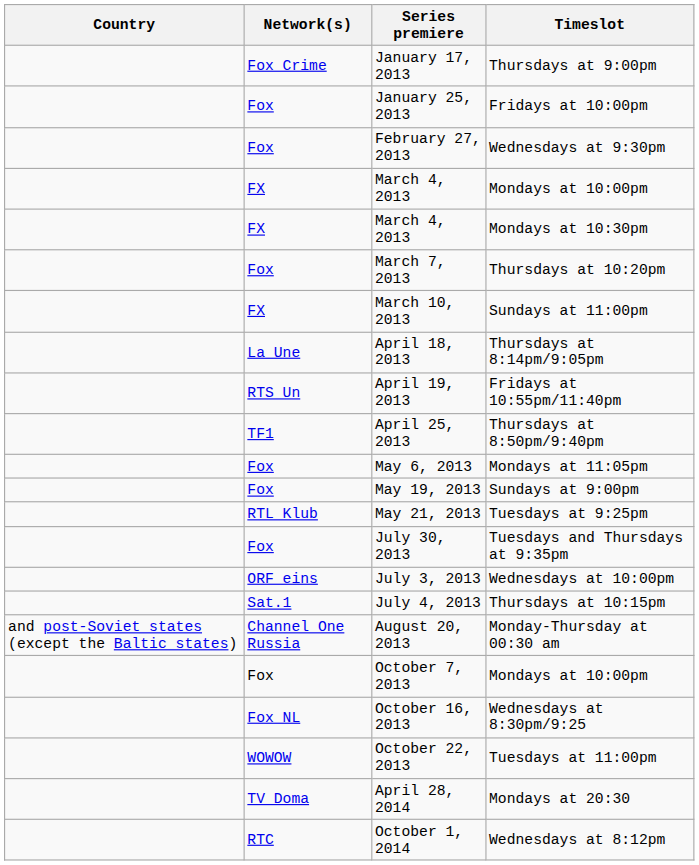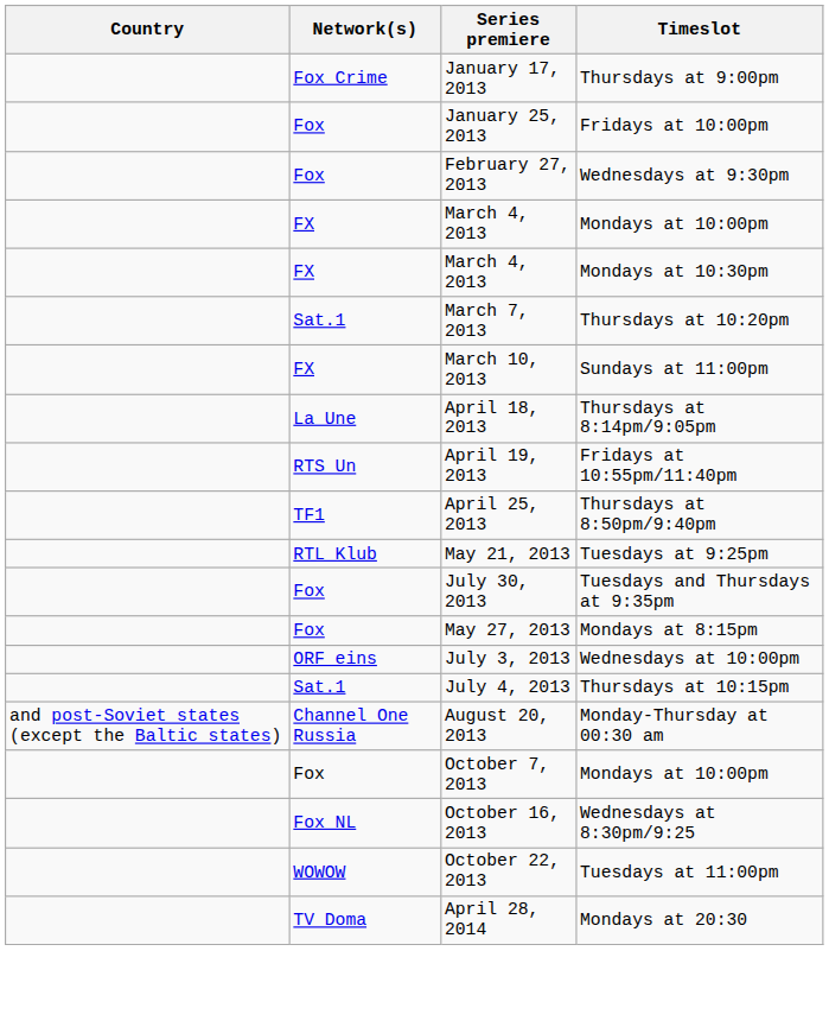March 7, 2013 | Network(s): Fox -> Sat.1
- row: Fox | May 6, 2013 | Mondays at 11:05pm
- row: Fox | May 19, 2013 | Sundays at 9:00pm
+ row: Fox | May 27, 2013 | Mondays at 8:15pm
- row: RTC | October 1, 2014 | Wednesdays at 8:12pm
